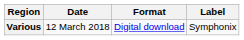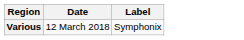- column: Format | Digital download
